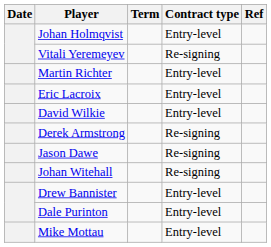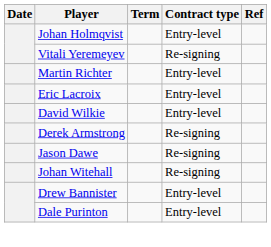- row: Mike Mottau | Entry-level
